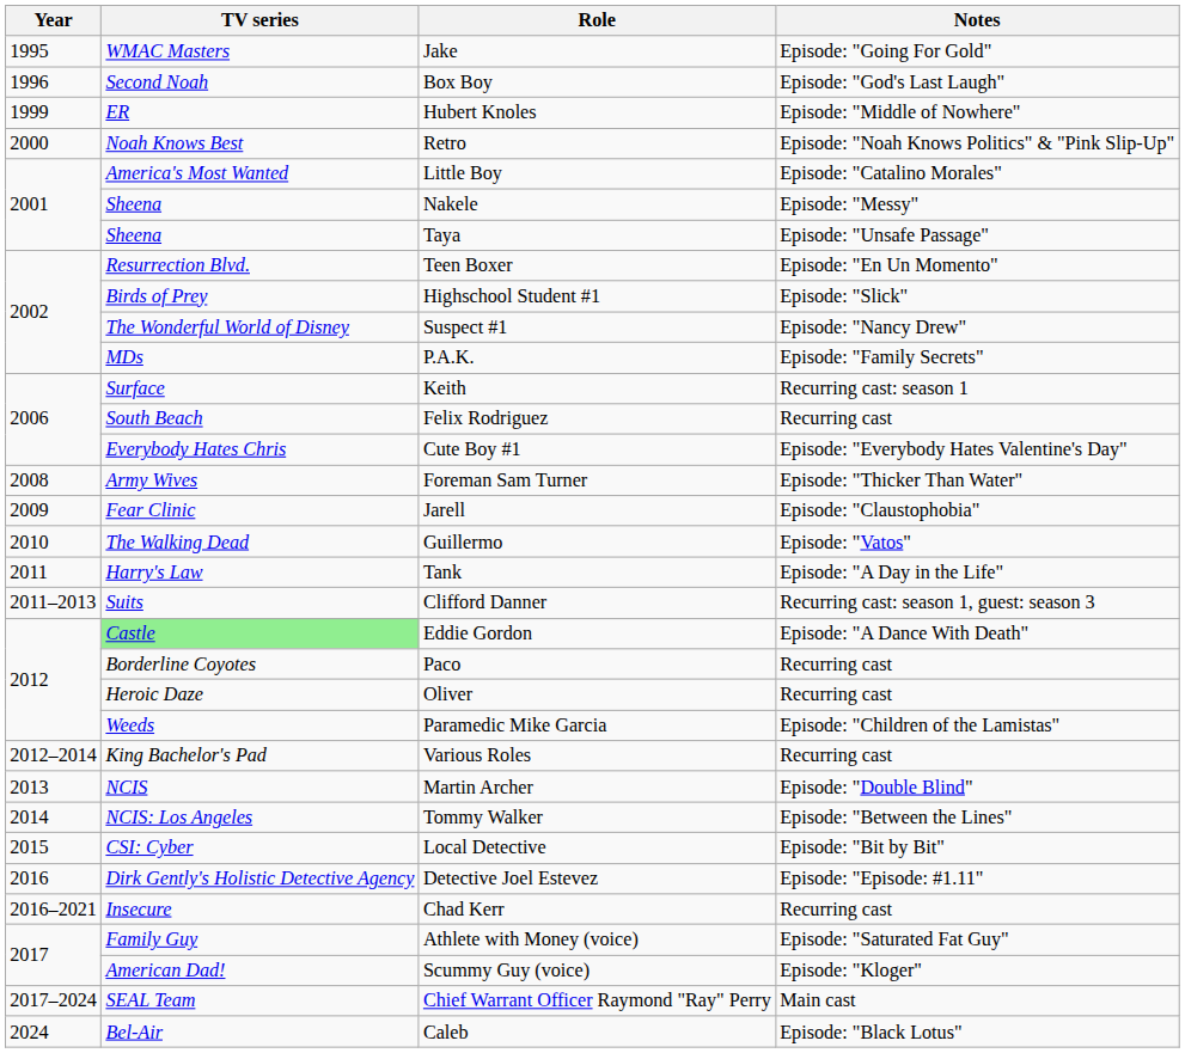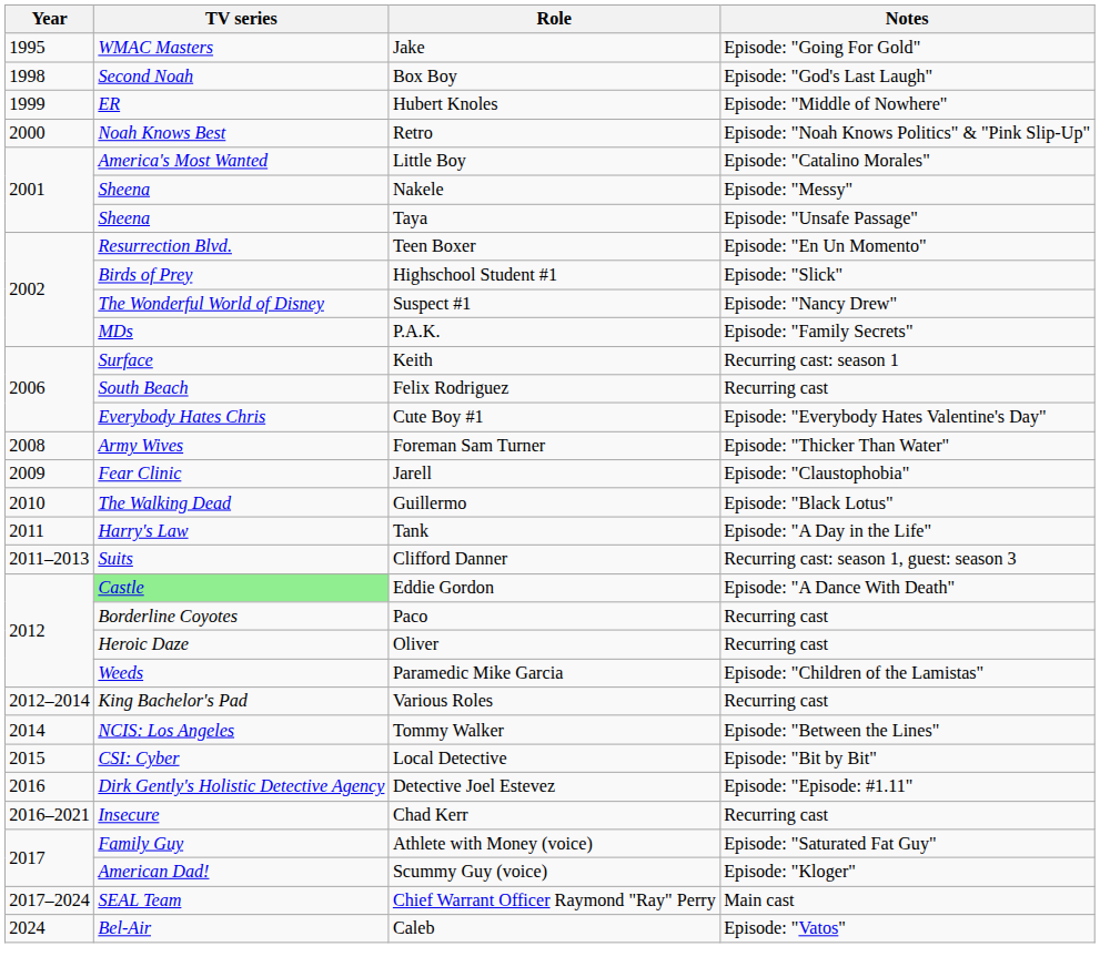Box Boy | Year: 1996 -> 1998
Guillermo | Notes: Episode: "Vatos" -> Episode: "Black Lotus"
- row: 2013 | NCIS | Martin Archer | Episode: "Double Blind"
Caleb | Notes: Episode: "Black Lotus" -> Episode: "Vatos"
